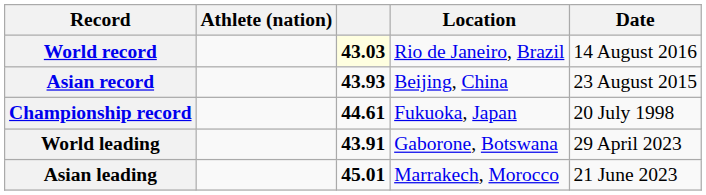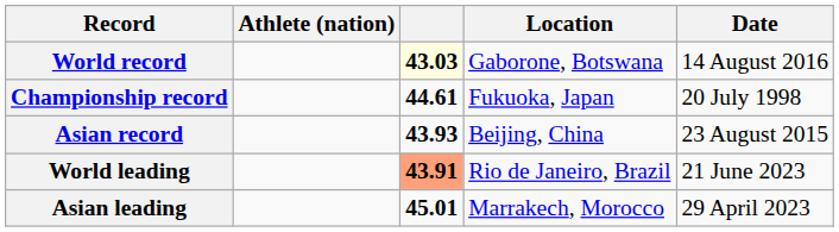World record | Location: Rio de Janeiro, Brazil -> Gaborone, Botswana
rows swapped: Asian record <-> Championship record
World leading | column 3: no background -> lightsalmon background
World leading | Location: Gaborone, Botswana -> Rio de Janeiro, Brazil
World leading | Date: 29 April 2023 -> 21 June 2023
Asian leading | Date: 21 June 2023 -> 29 April 2023
